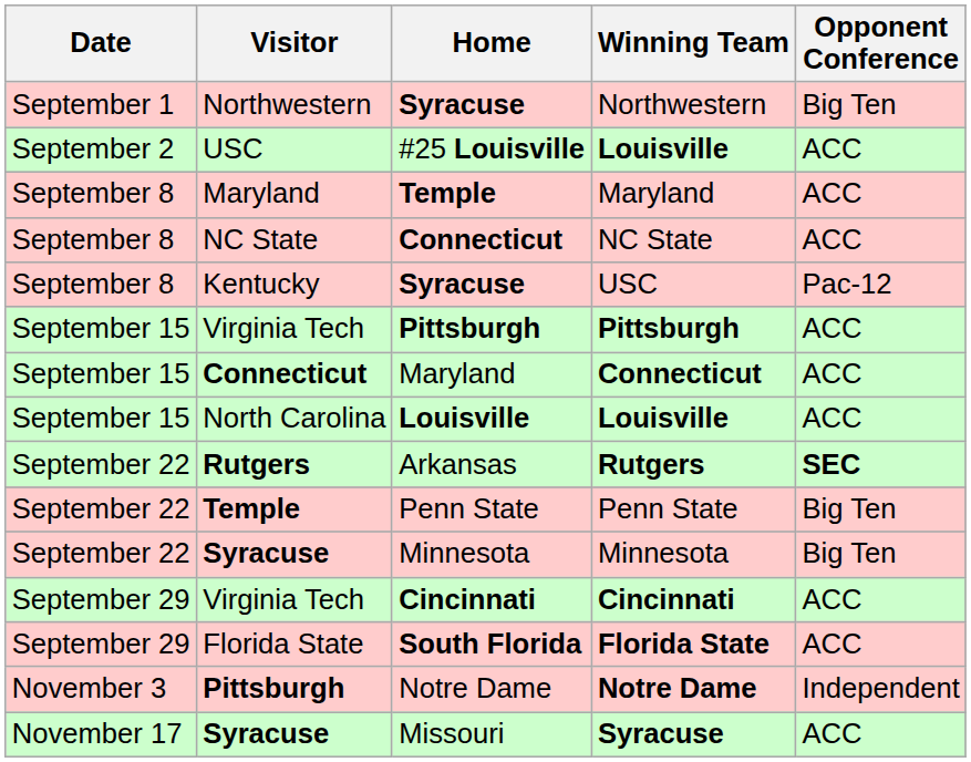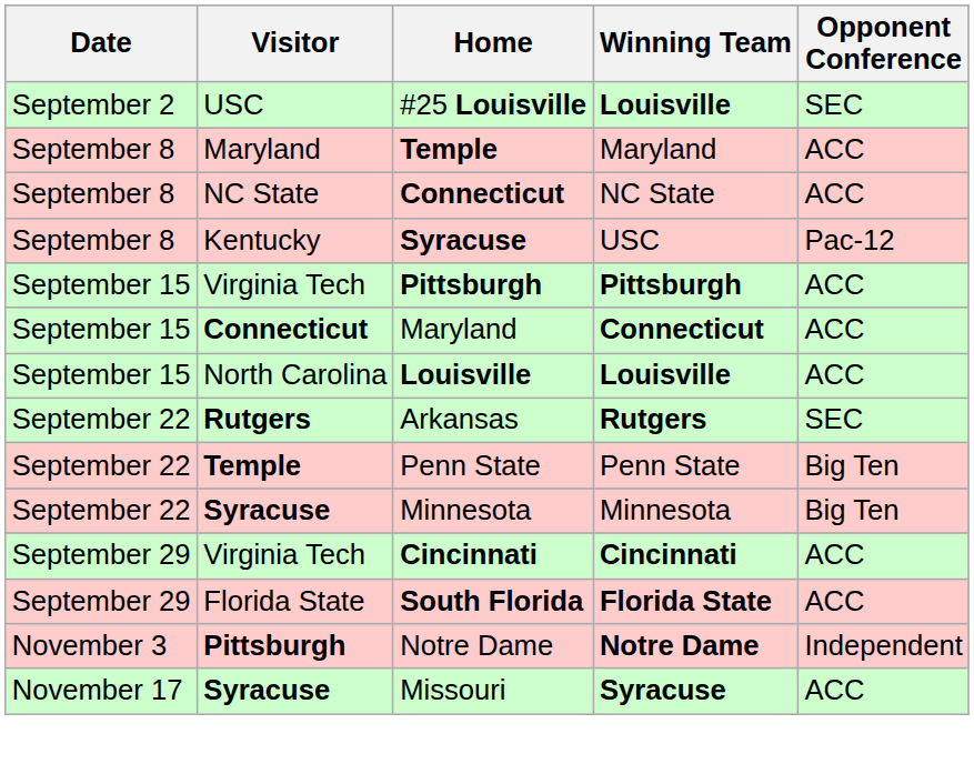- row: September 1 | Northwestern | Syracuse | Northwestern | Big Ten
#25 Louisville | Opponent Conference: ACC -> SEC
Arkansas | Opponent Conference: bold -> normal
